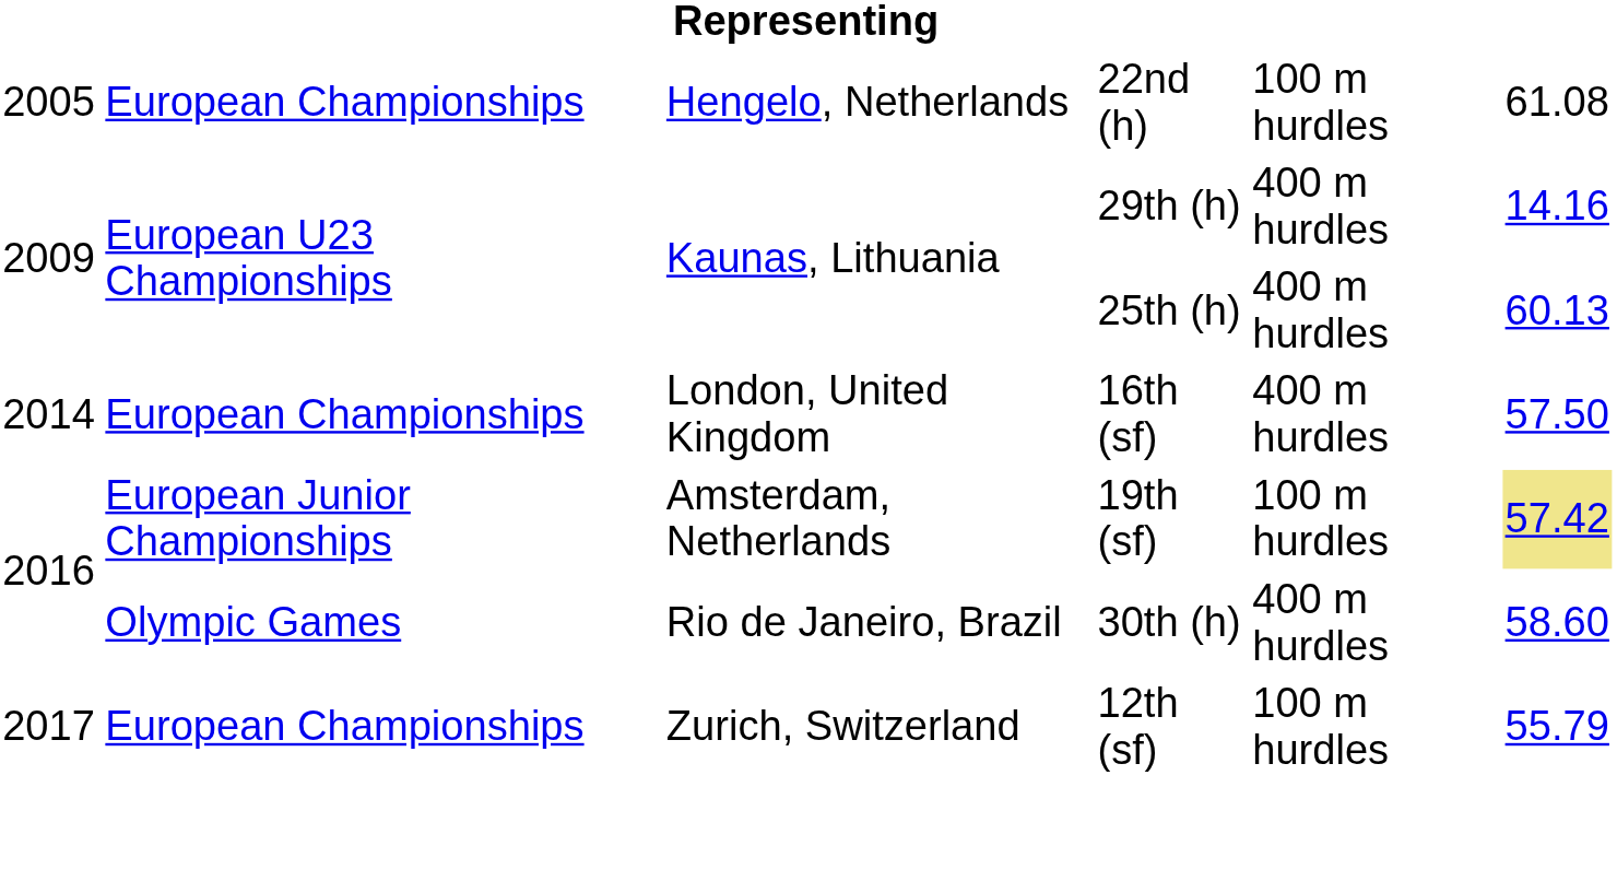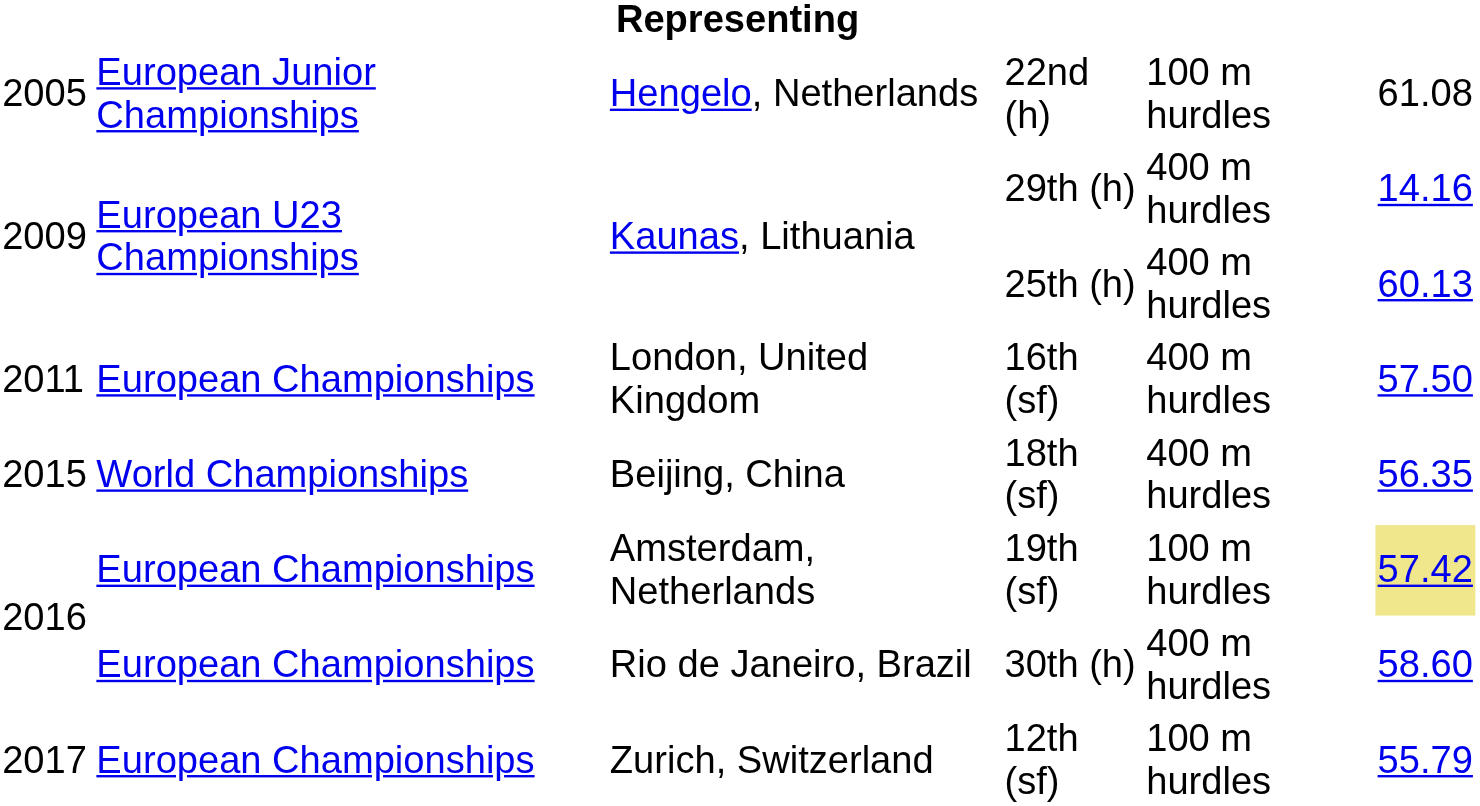22nd (h) | column 2: European Championships -> European Junior Championships
16th (sf) | column 1: 2014 -> 2011
+ row: 2015 | World Championships | Beijing, China | 18th (sf) | 400 m hurdles | 56.35
19th (sf) | column 2: European Junior Championships -> European Championships
30th (h) | column 2: Olympic Games -> European Championships
